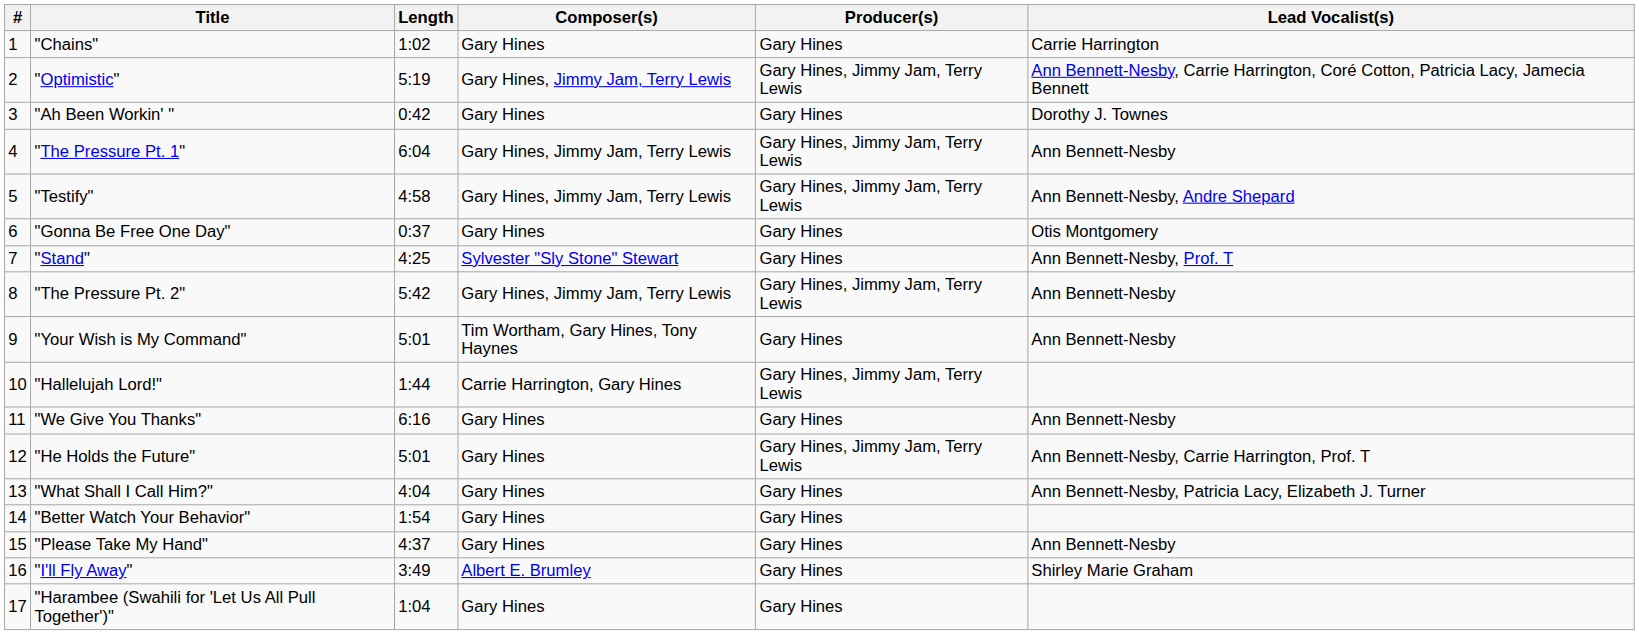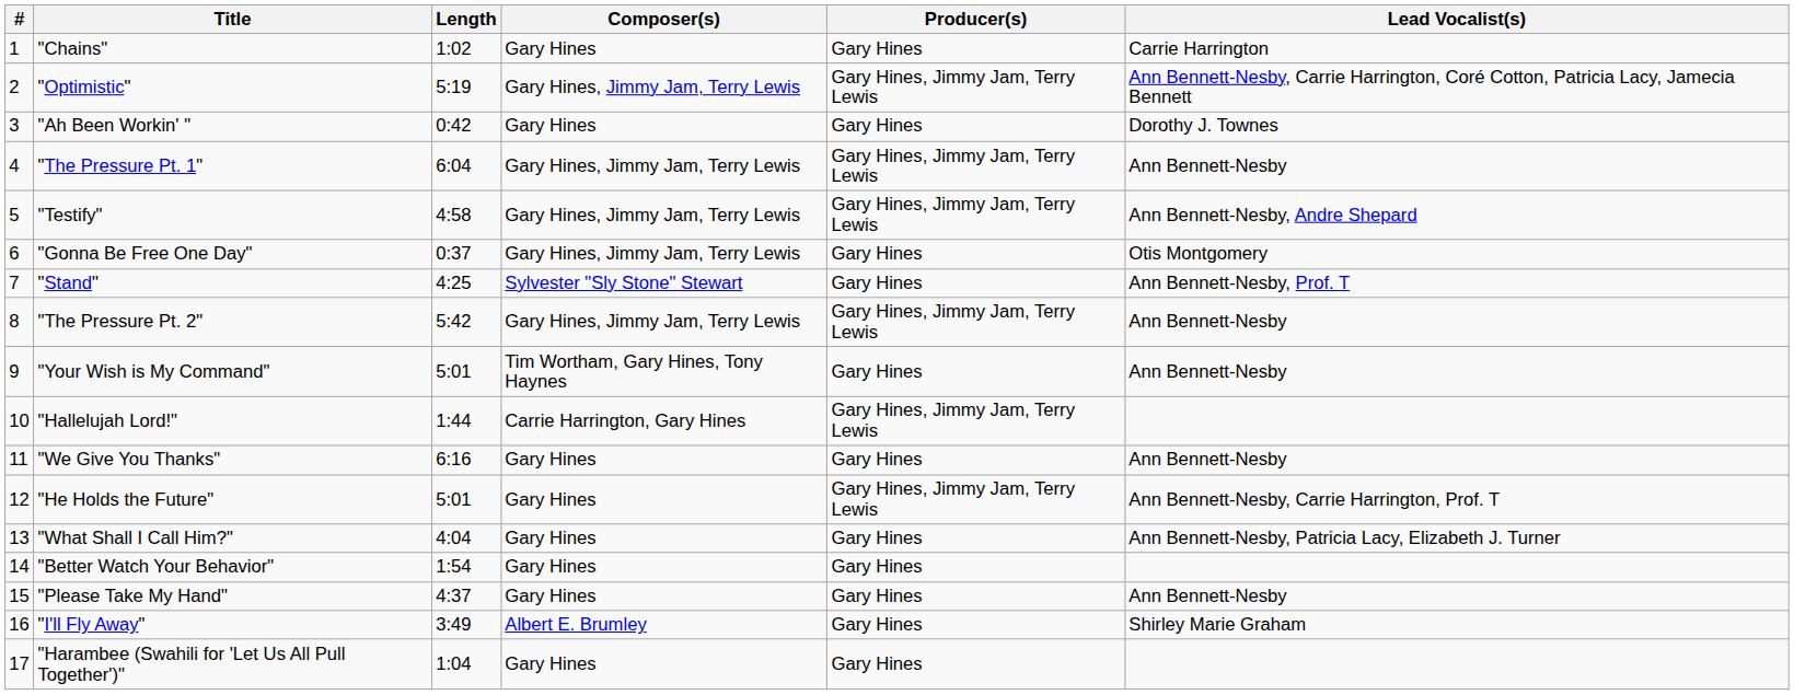"Gonna Be Free One Day" | Composer(s): Gary Hines -> Gary Hines, Jimmy Jam, Terry Lewis
